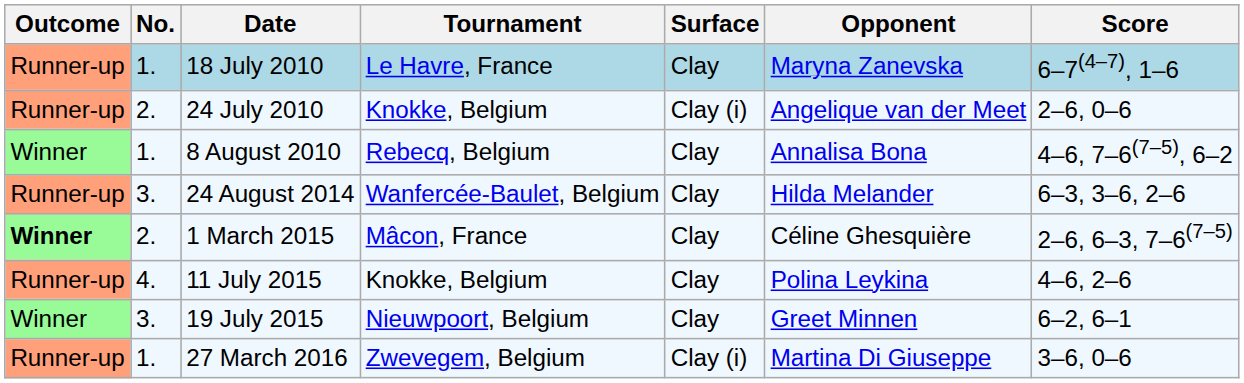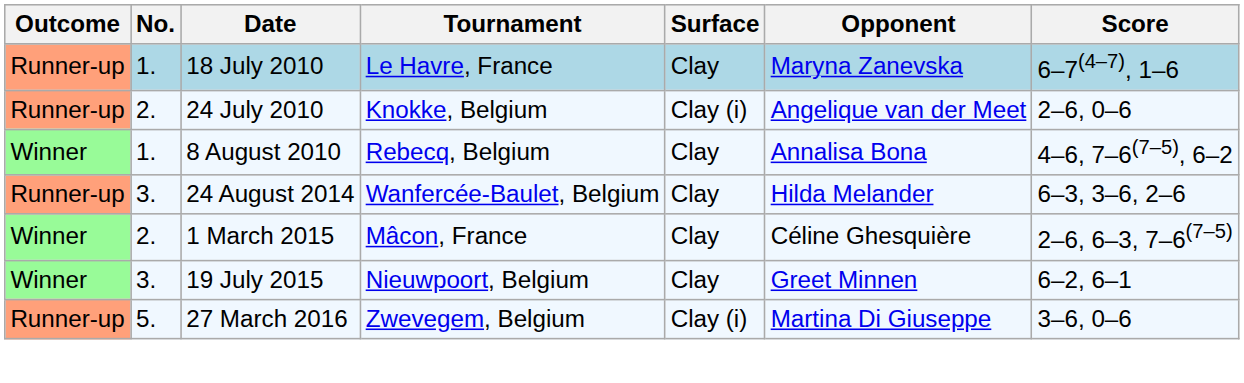1 March 2015 | Outcome: bold -> normal
- row: Runner-up | 4. | 11 July 2015 | Knokke, Belgium | Clay | Polina Leykina | 4–6, 2–6
27 March 2016 | No.: 1. -> 5.
